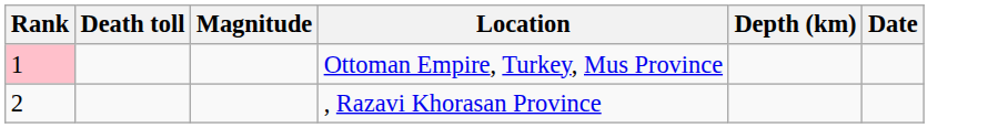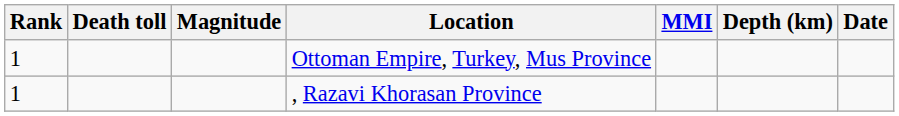+ column: MMI
Ottoman Empire, Turkey, Mus Province | Rank: pink background -> no background
, Razavi Khorasan Province | Rank: 2 -> 1
